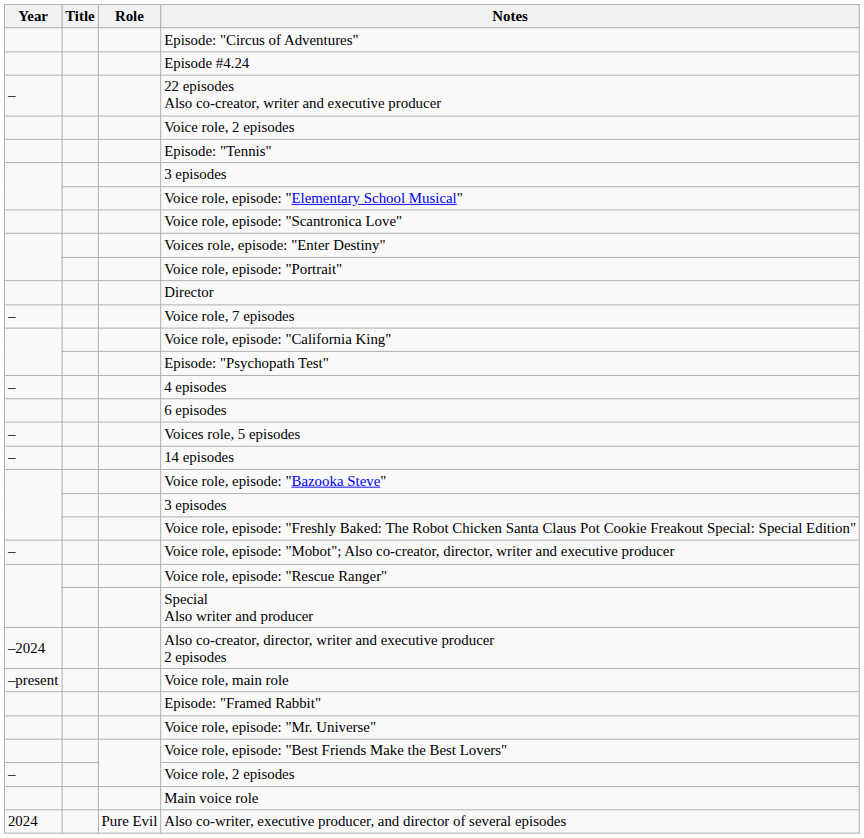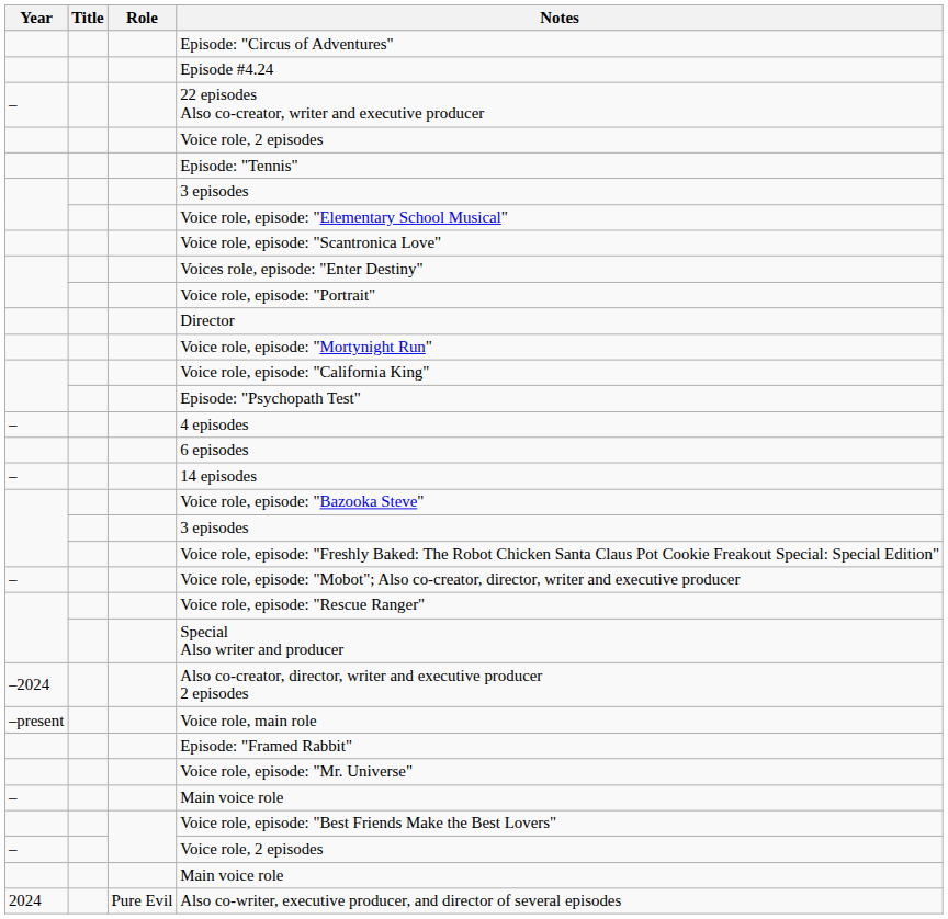- row: – | Voice role, 7 episodes
+ row: Voice role, episode: "Mortynight Run"
- row: – | Voices role, 5 episodes
+ row: – | Main voice role
